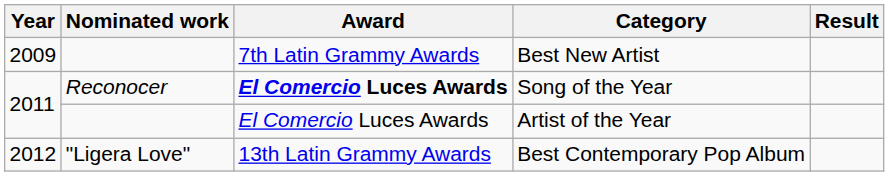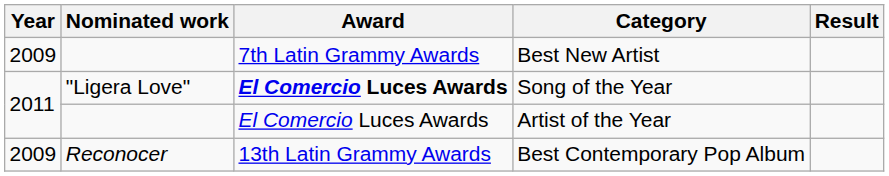Song of the Year | Nominated work: Reconocer -> "Ligera Love"
Best Contemporary Pop Album | Year: 2012 -> 2009
Best Contemporary Pop Album | Nominated work: "Ligera Love" -> Reconocer
